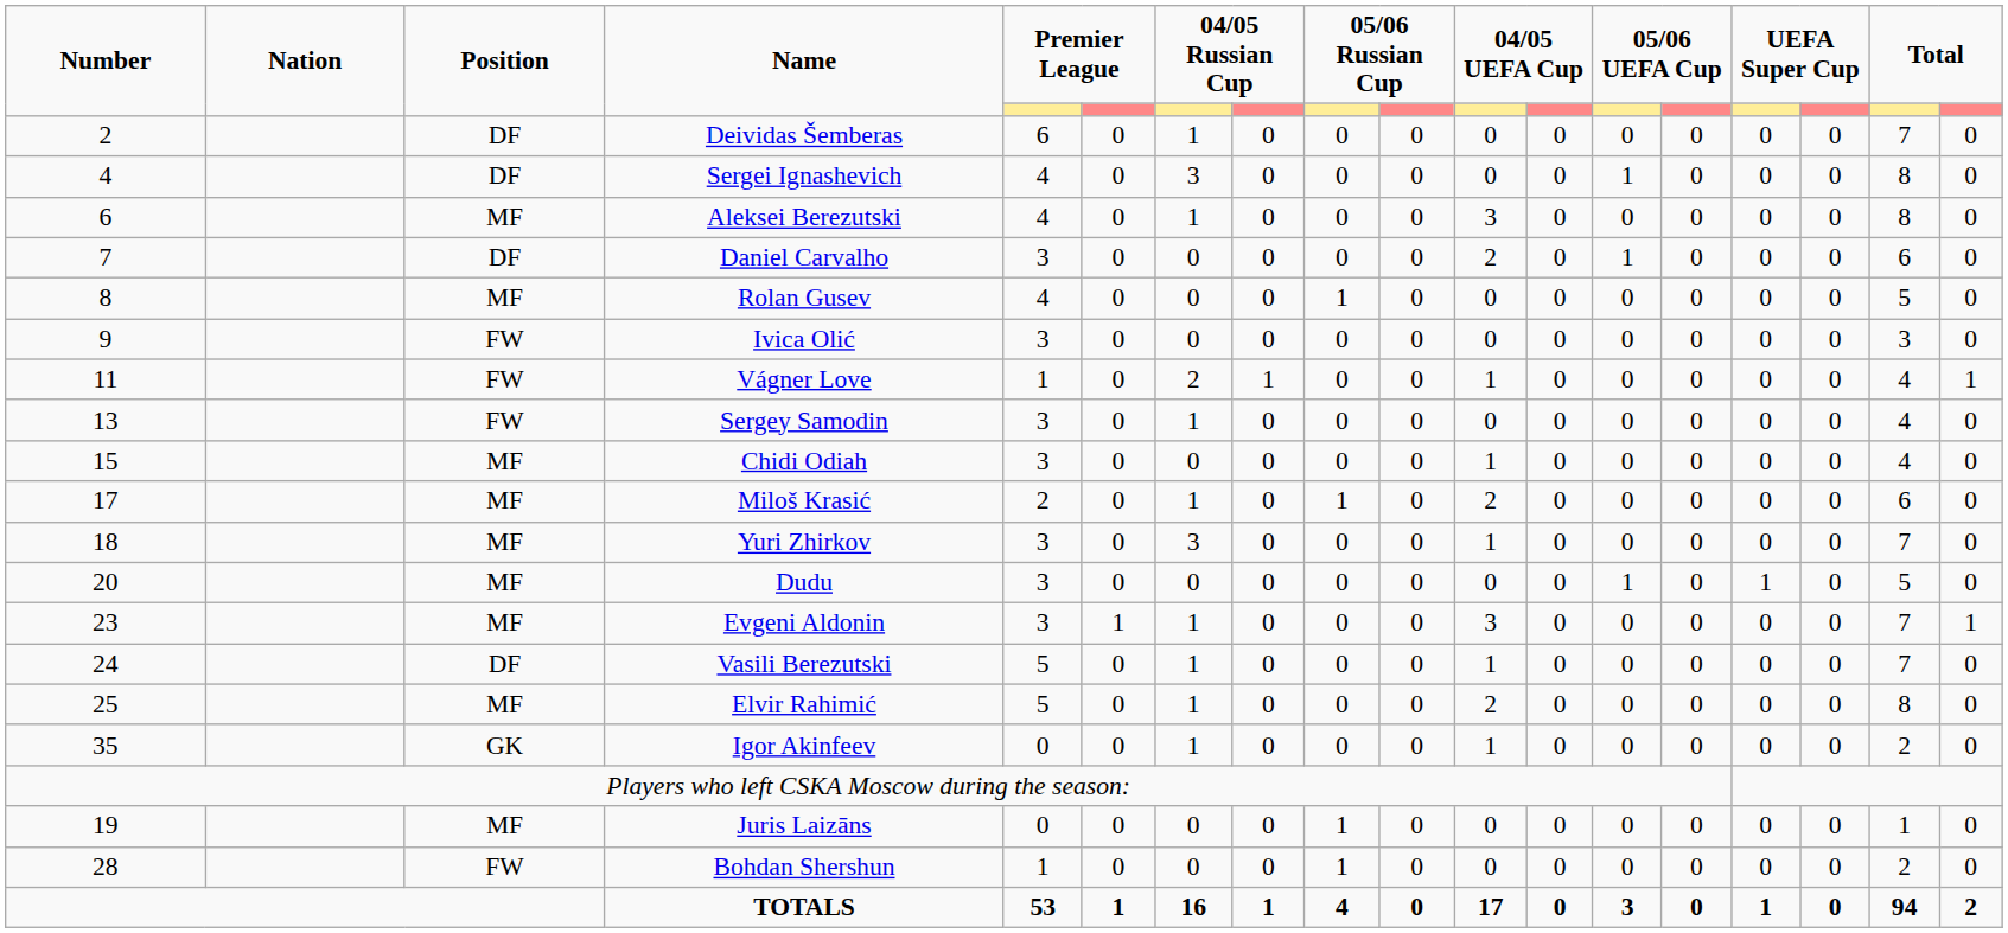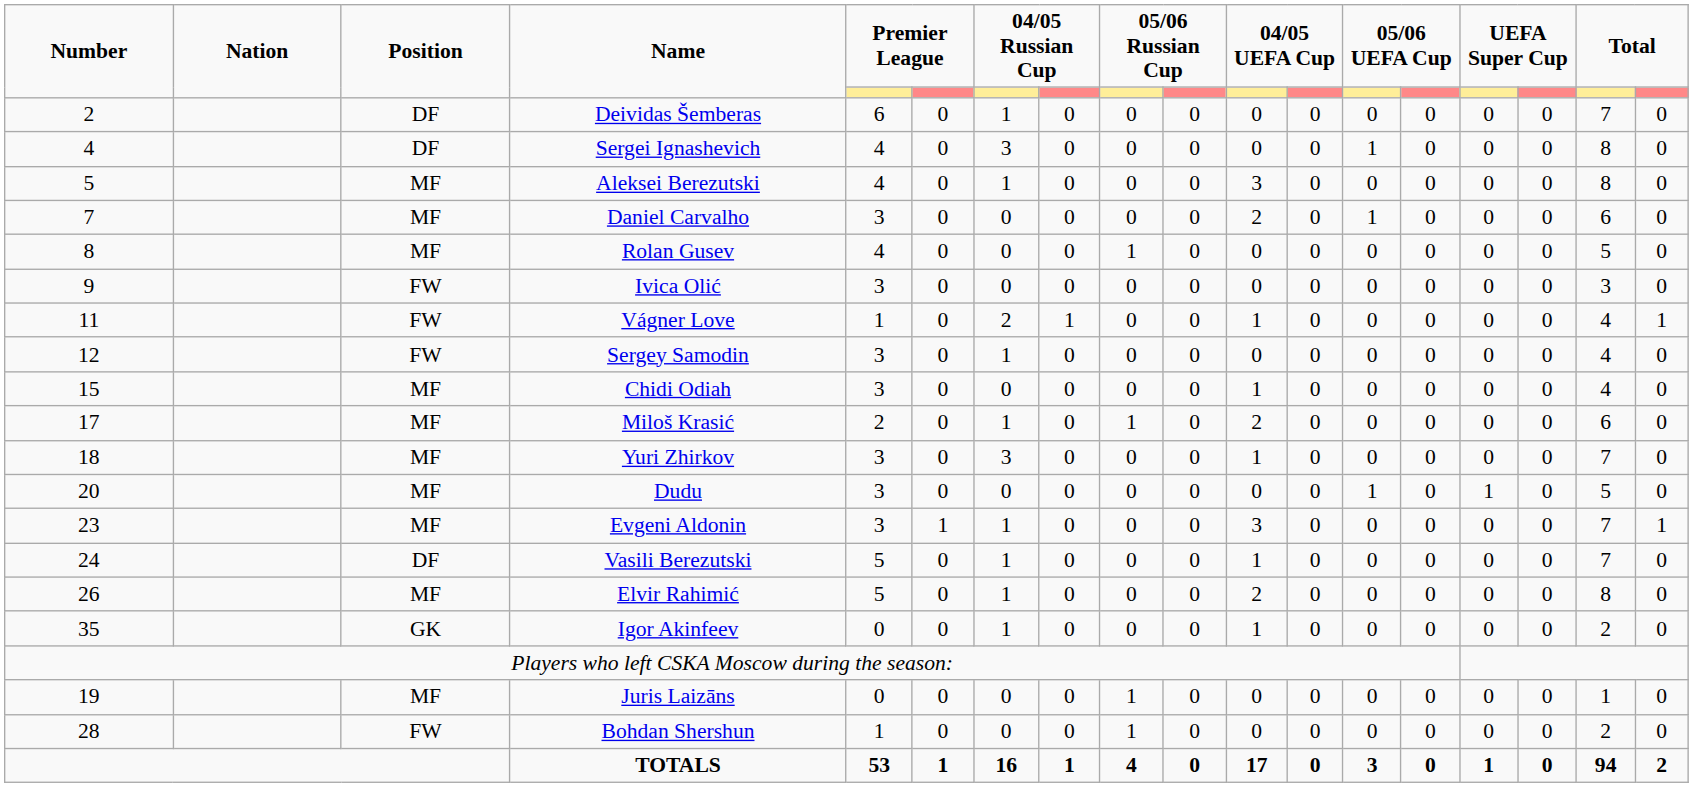Aleksei Berezutski | Number: 6 -> 5
Daniel Carvalho | Position: DF -> MF
Sergey Samodin | Number: 13 -> 12
Elvir Rahimić | Number: 25 -> 26
